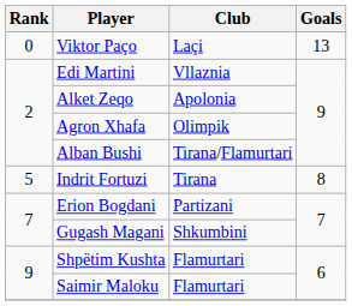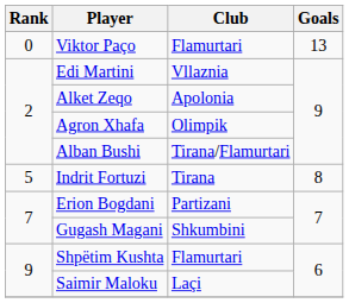Viktor Paço | Club: Laçi -> Flamurtari
Saimir Maloku | Club: Flamurtari -> Laçi
